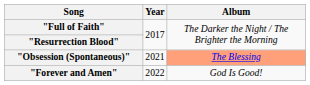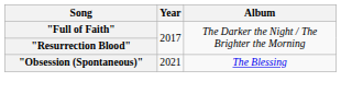"Obsession (Spontaneous)" | Album: lightsalmon background -> no background
- row: "Forever and Amen" | 2022 | God Is Good!
